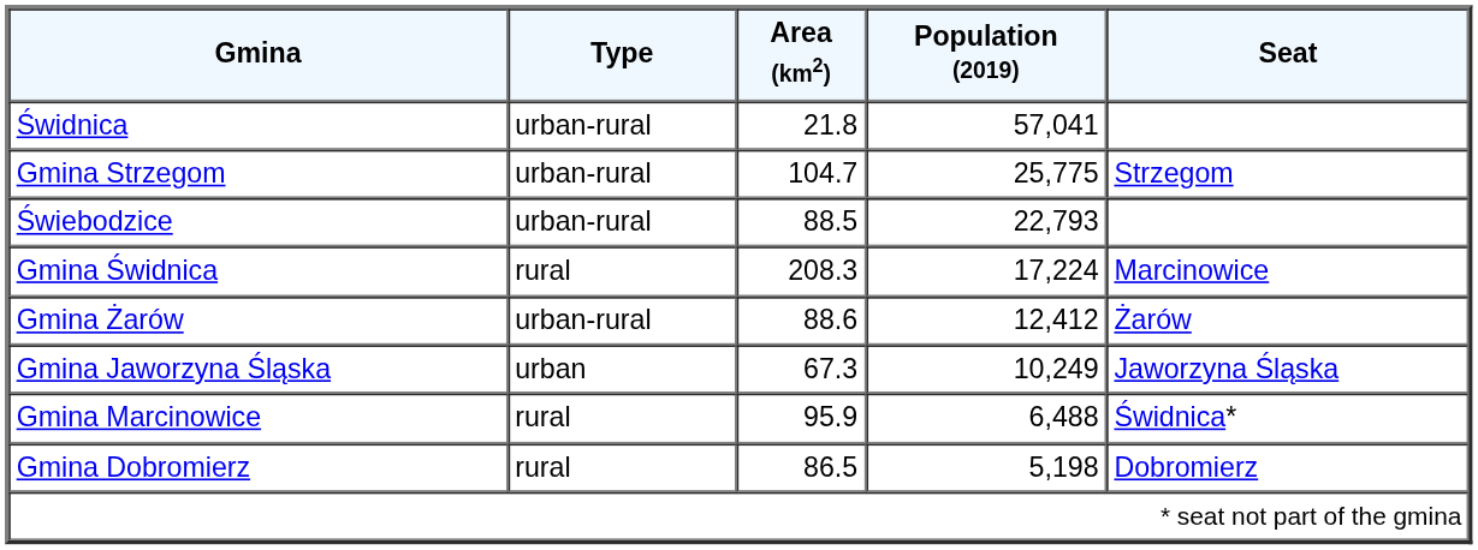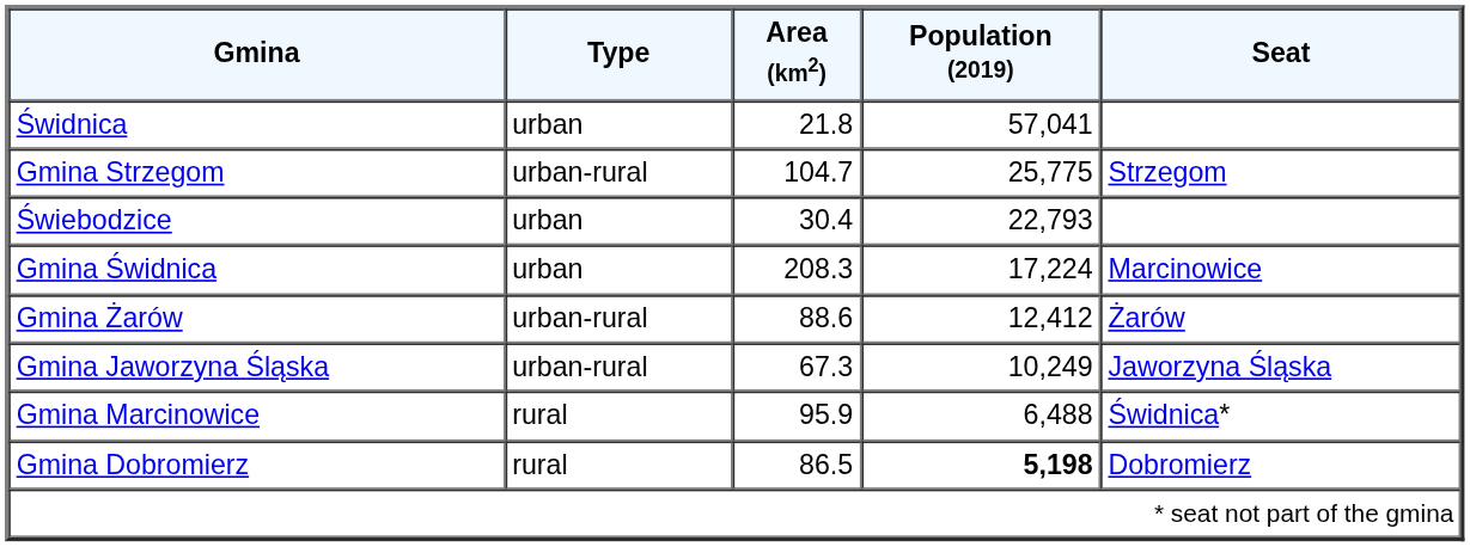Świdnica | Type: urban-rural -> urban
Świebodzice | Type: urban-rural -> urban
Świebodzice | Area (km2): 88.5 -> 30.4
Gmina Świdnica | Type: rural -> urban
Gmina Jaworzyna Śląska | Type: urban -> urban-rural
Gmina Dobromierz | Population (2019): normal -> bold
